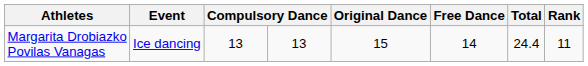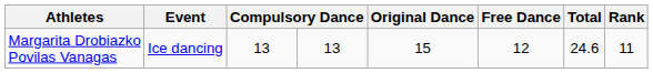Margarita Drobiazko Povilas Vanagas | Free Dance: 14 -> 12
Margarita Drobiazko Povilas Vanagas | Total: 24.4 -> 24.6
